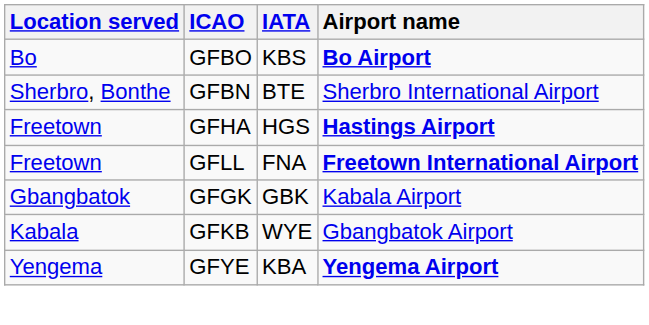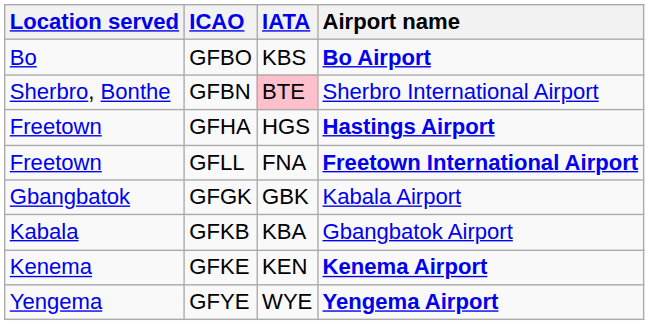GFBN | IATA: no background -> pink background
GFKB | IATA: WYE -> KBA
+ row: Kenema | GFKE | KEN | Kenema Airport
GFYE | IATA: KBA -> WYE
